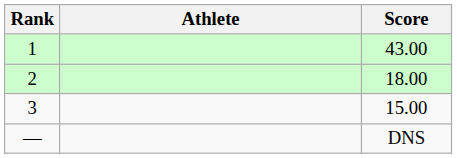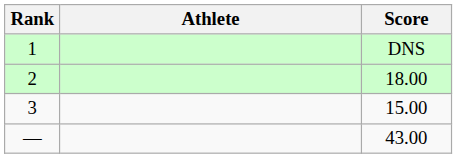1 | Score: 43.00 -> DNS
— | Score: DNS -> 43.00
